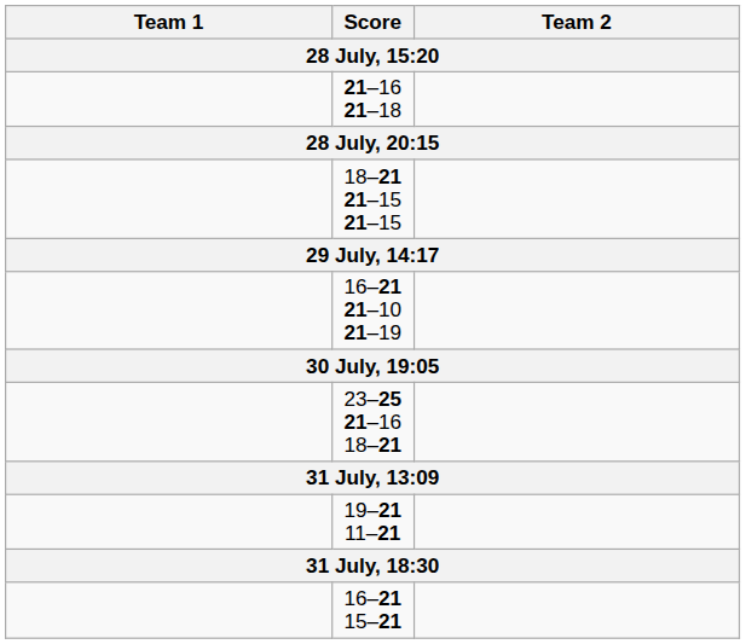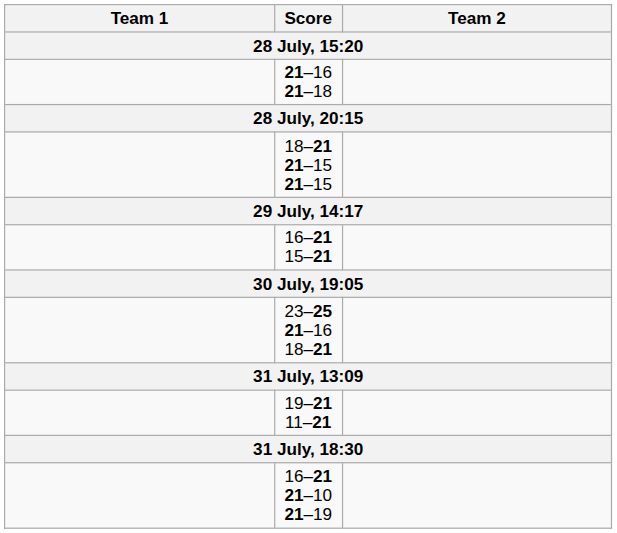rows swapped: 16–21 21–10 21–19 <-> 16–21 15–21
